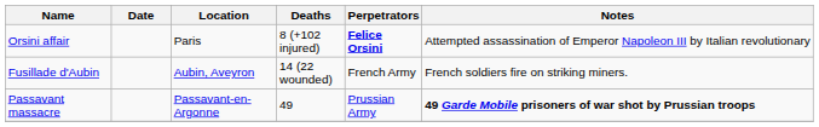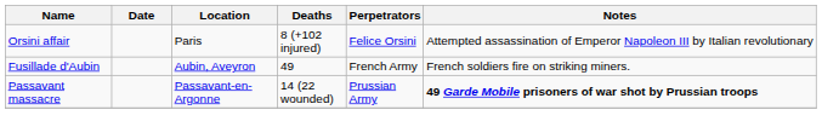Orsini affair | Perpetrators: bold -> normal
Fusillade d'Aubin | Deaths: 14 (22 wounded) -> 49
Passavant massacre | Deaths: 49 -> 14 (22 wounded)
